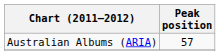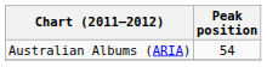Australian Albums (ARIA) | Peak position: 57 -> 54
